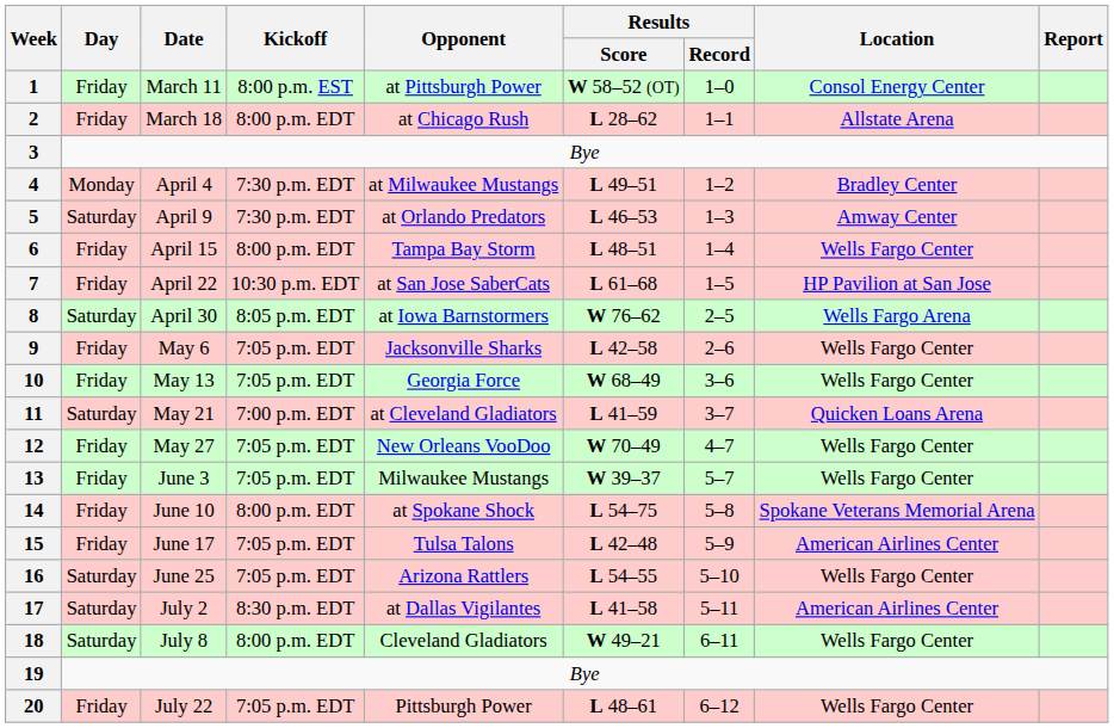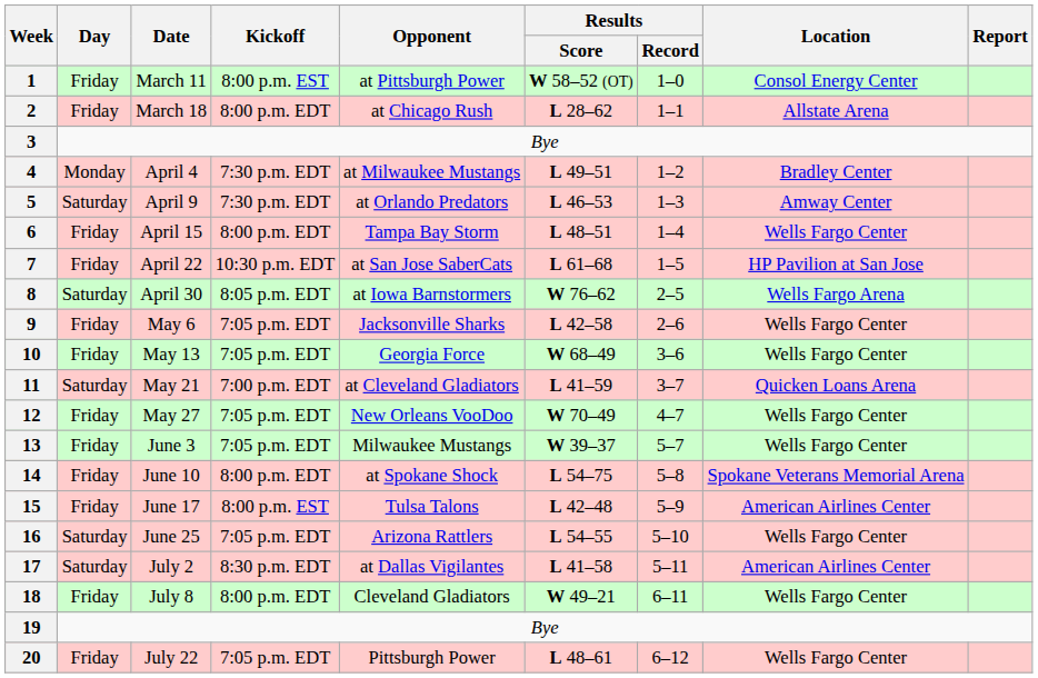15 | Kickoff: 7:05 p.m. EDT -> 8:00 p.m. EST
18 | Day: Saturday -> Friday
